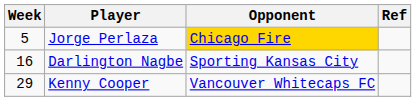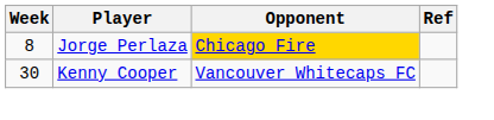Jorge Perlaza | Week: 5 -> 8
- row: 16 | Darlington Nagbe | Sporting Kansas City
Kenny Cooper | Week: 29 -> 30
